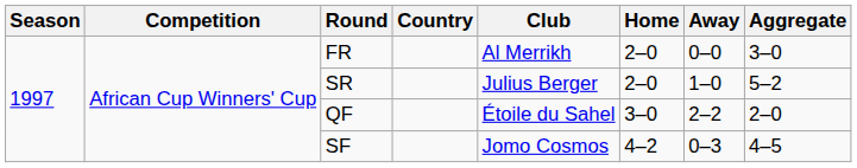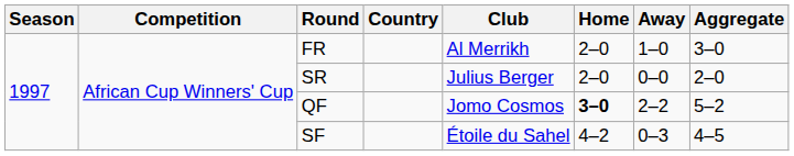FR | Away: 0–0 -> 1–0
SR | Away: 1–0 -> 0–0
SR | Aggregate: 5–2 -> 2–0
QF | Club: Étoile du Sahel -> Jomo Cosmos
QF | Home: normal -> bold
QF | Aggregate: 2–0 -> 5–2
SF | Club: Jomo Cosmos -> Étoile du Sahel
